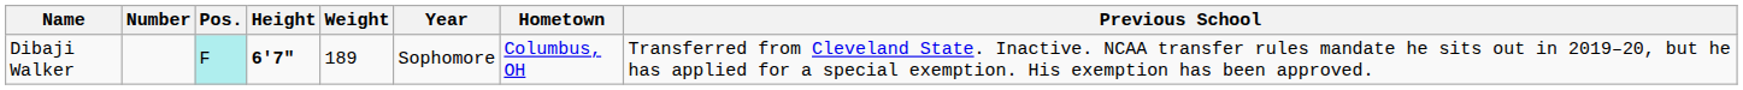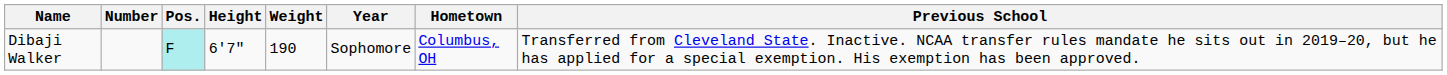Dibaji Walker | Height: bold -> normal
Dibaji Walker | Weight: 189 -> 190
